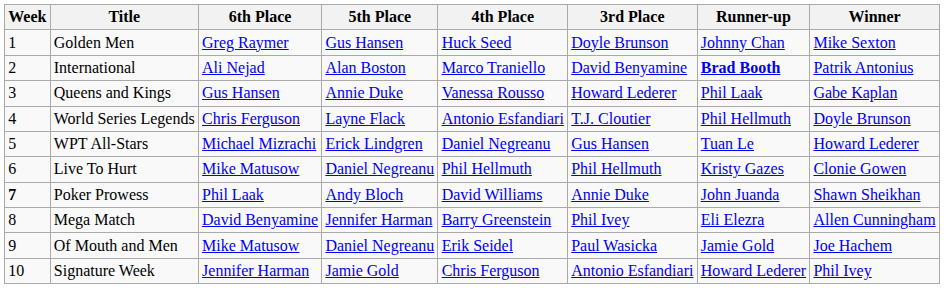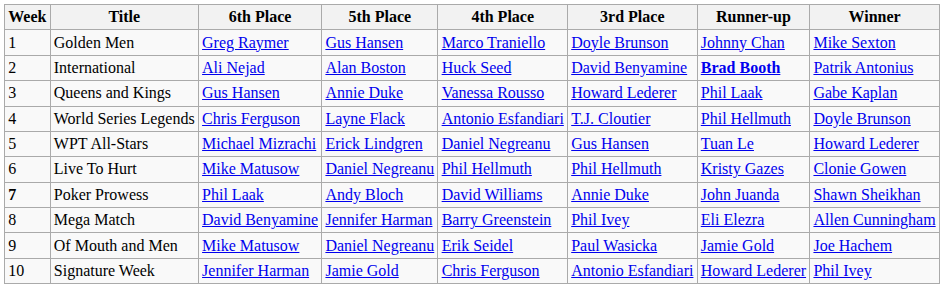Golden Men | 4th Place: Huck Seed -> Marco Traniello
International | 4th Place: Marco Traniello -> Huck Seed
